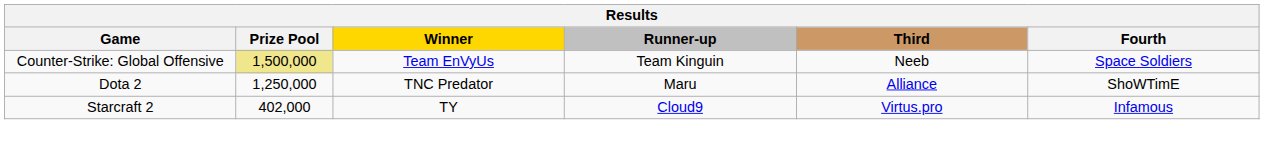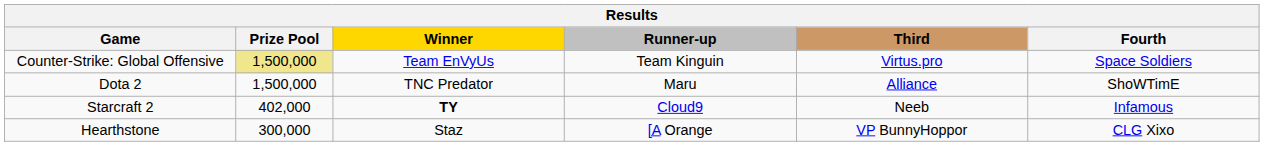Counter-Strike: Global Offensive | Third: Neeb -> Virtus.pro
Dota 2 | Prize Pool: 1,250,000 -> 1,500,000
Starcraft 2 | Winner: normal -> bold
Starcraft 2 | Third: Virtus.pro -> Neeb
+ row: Hearthstone | 300,000 | Staz | [A Orange | VP BunnyHoppor | CLG Xixo
